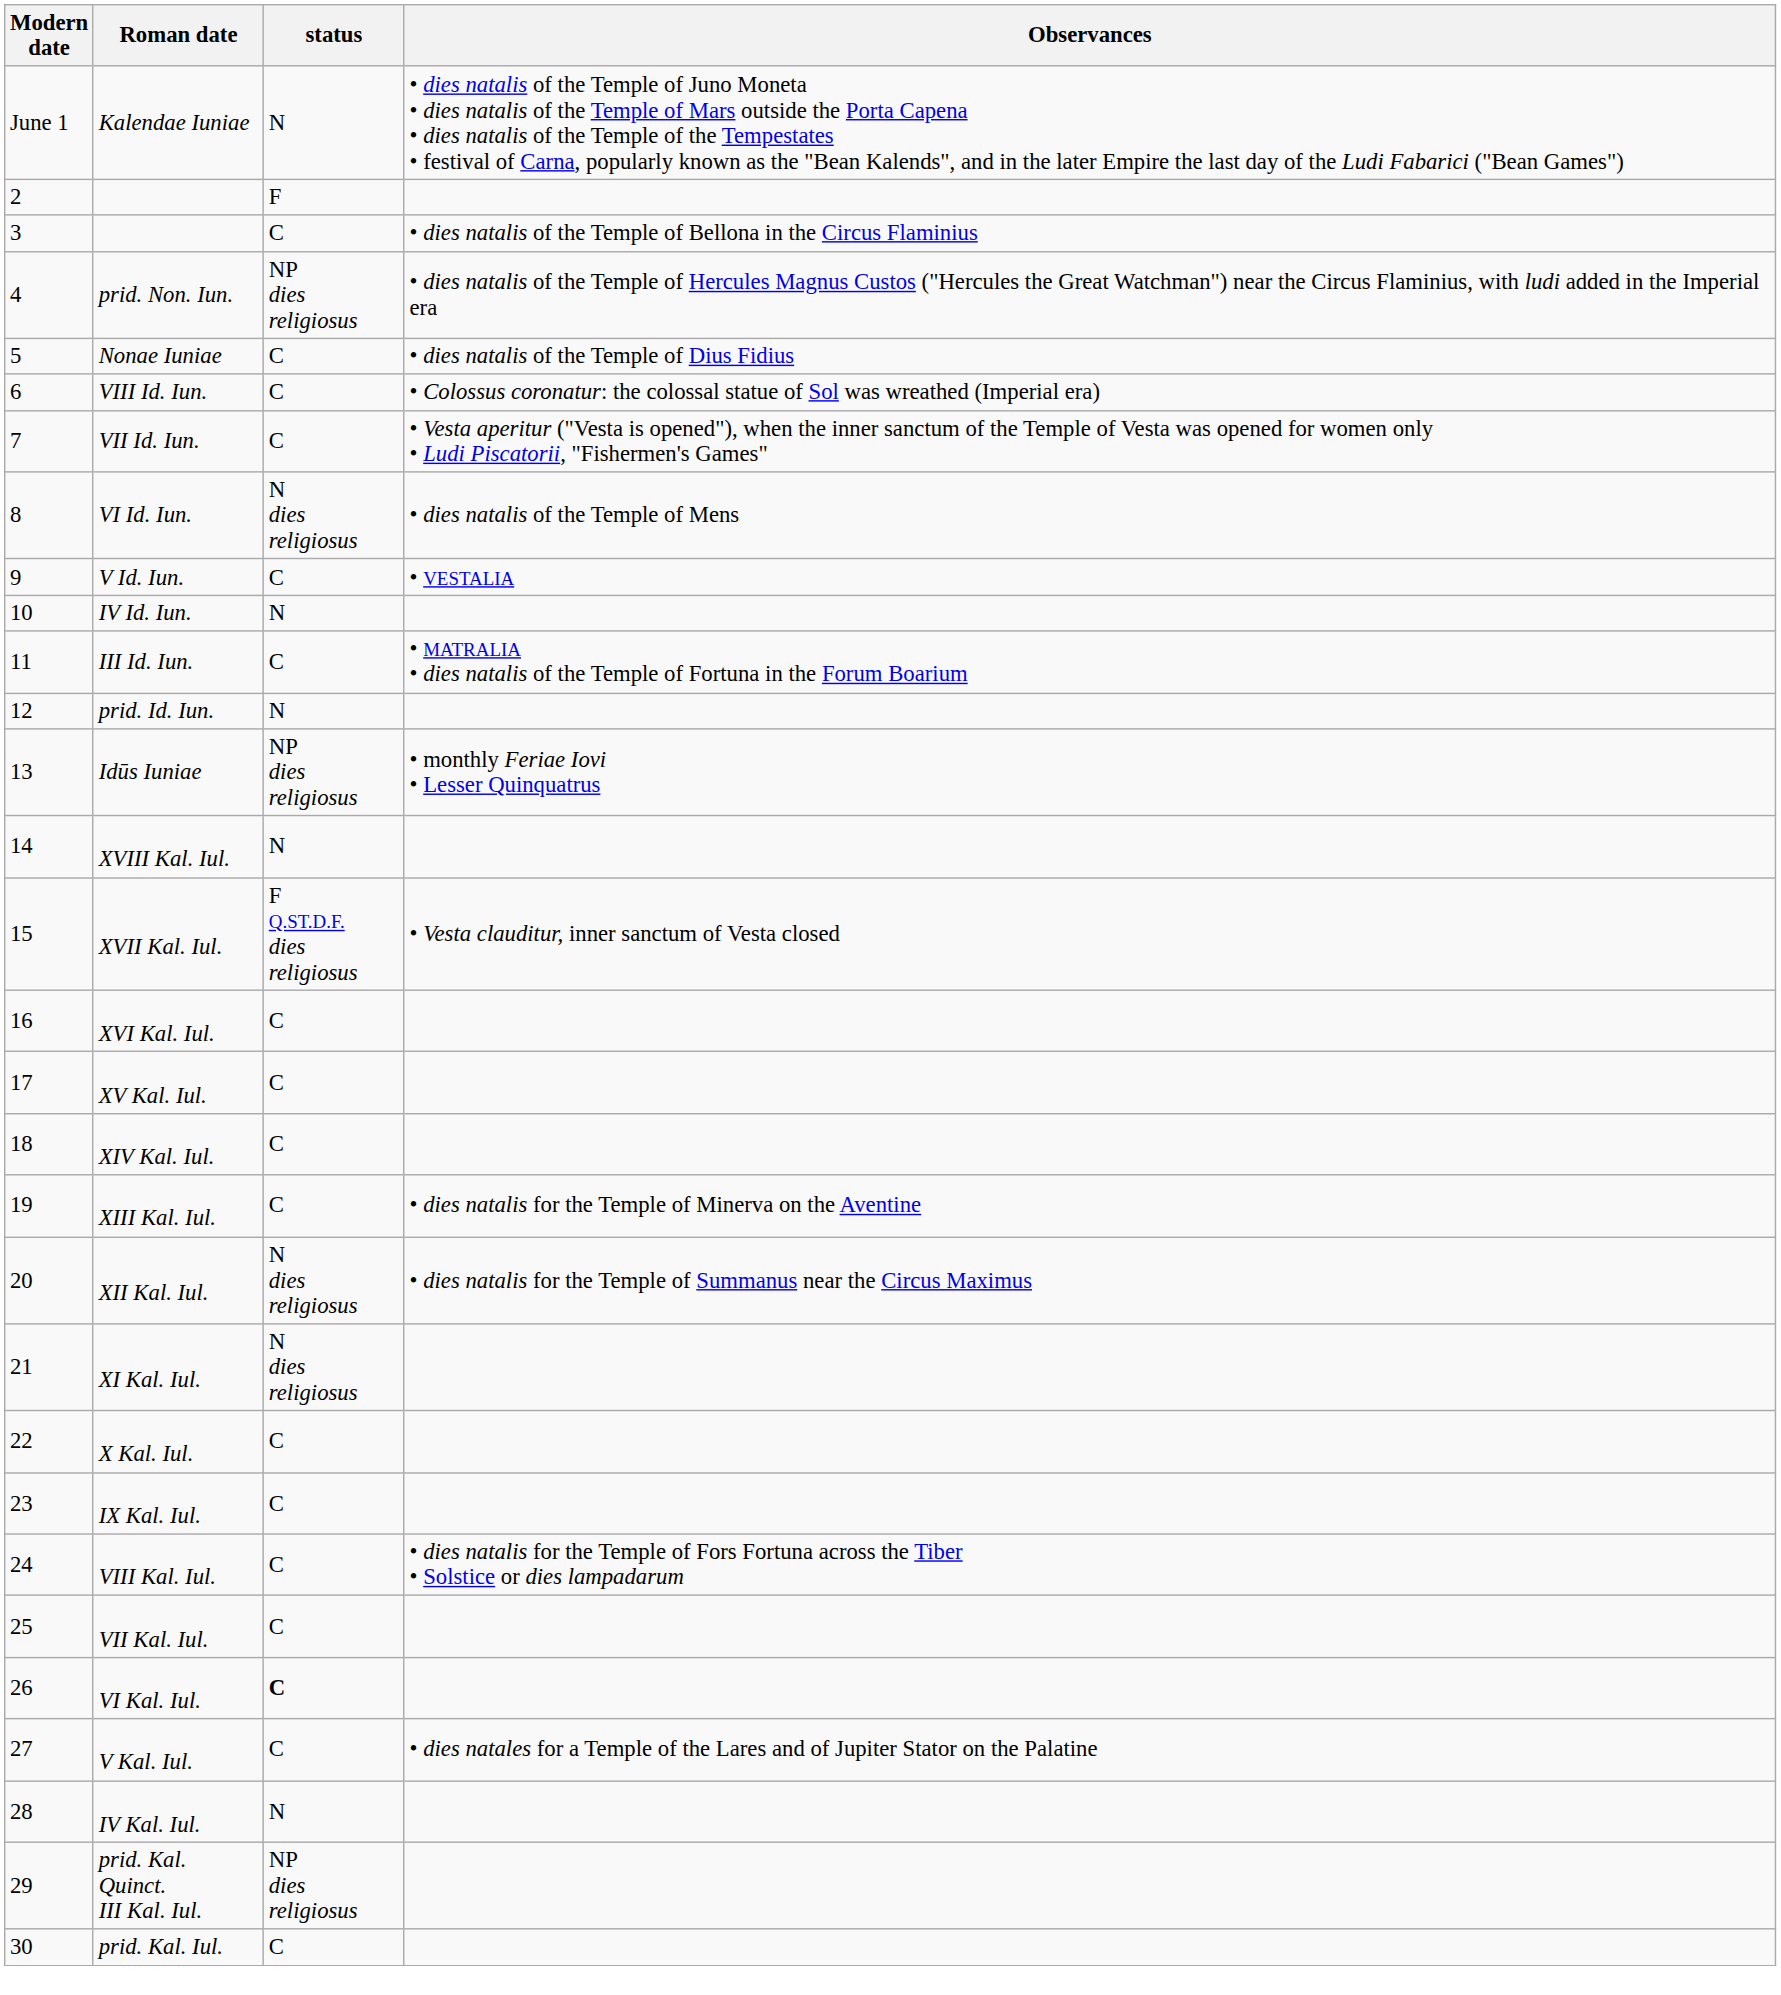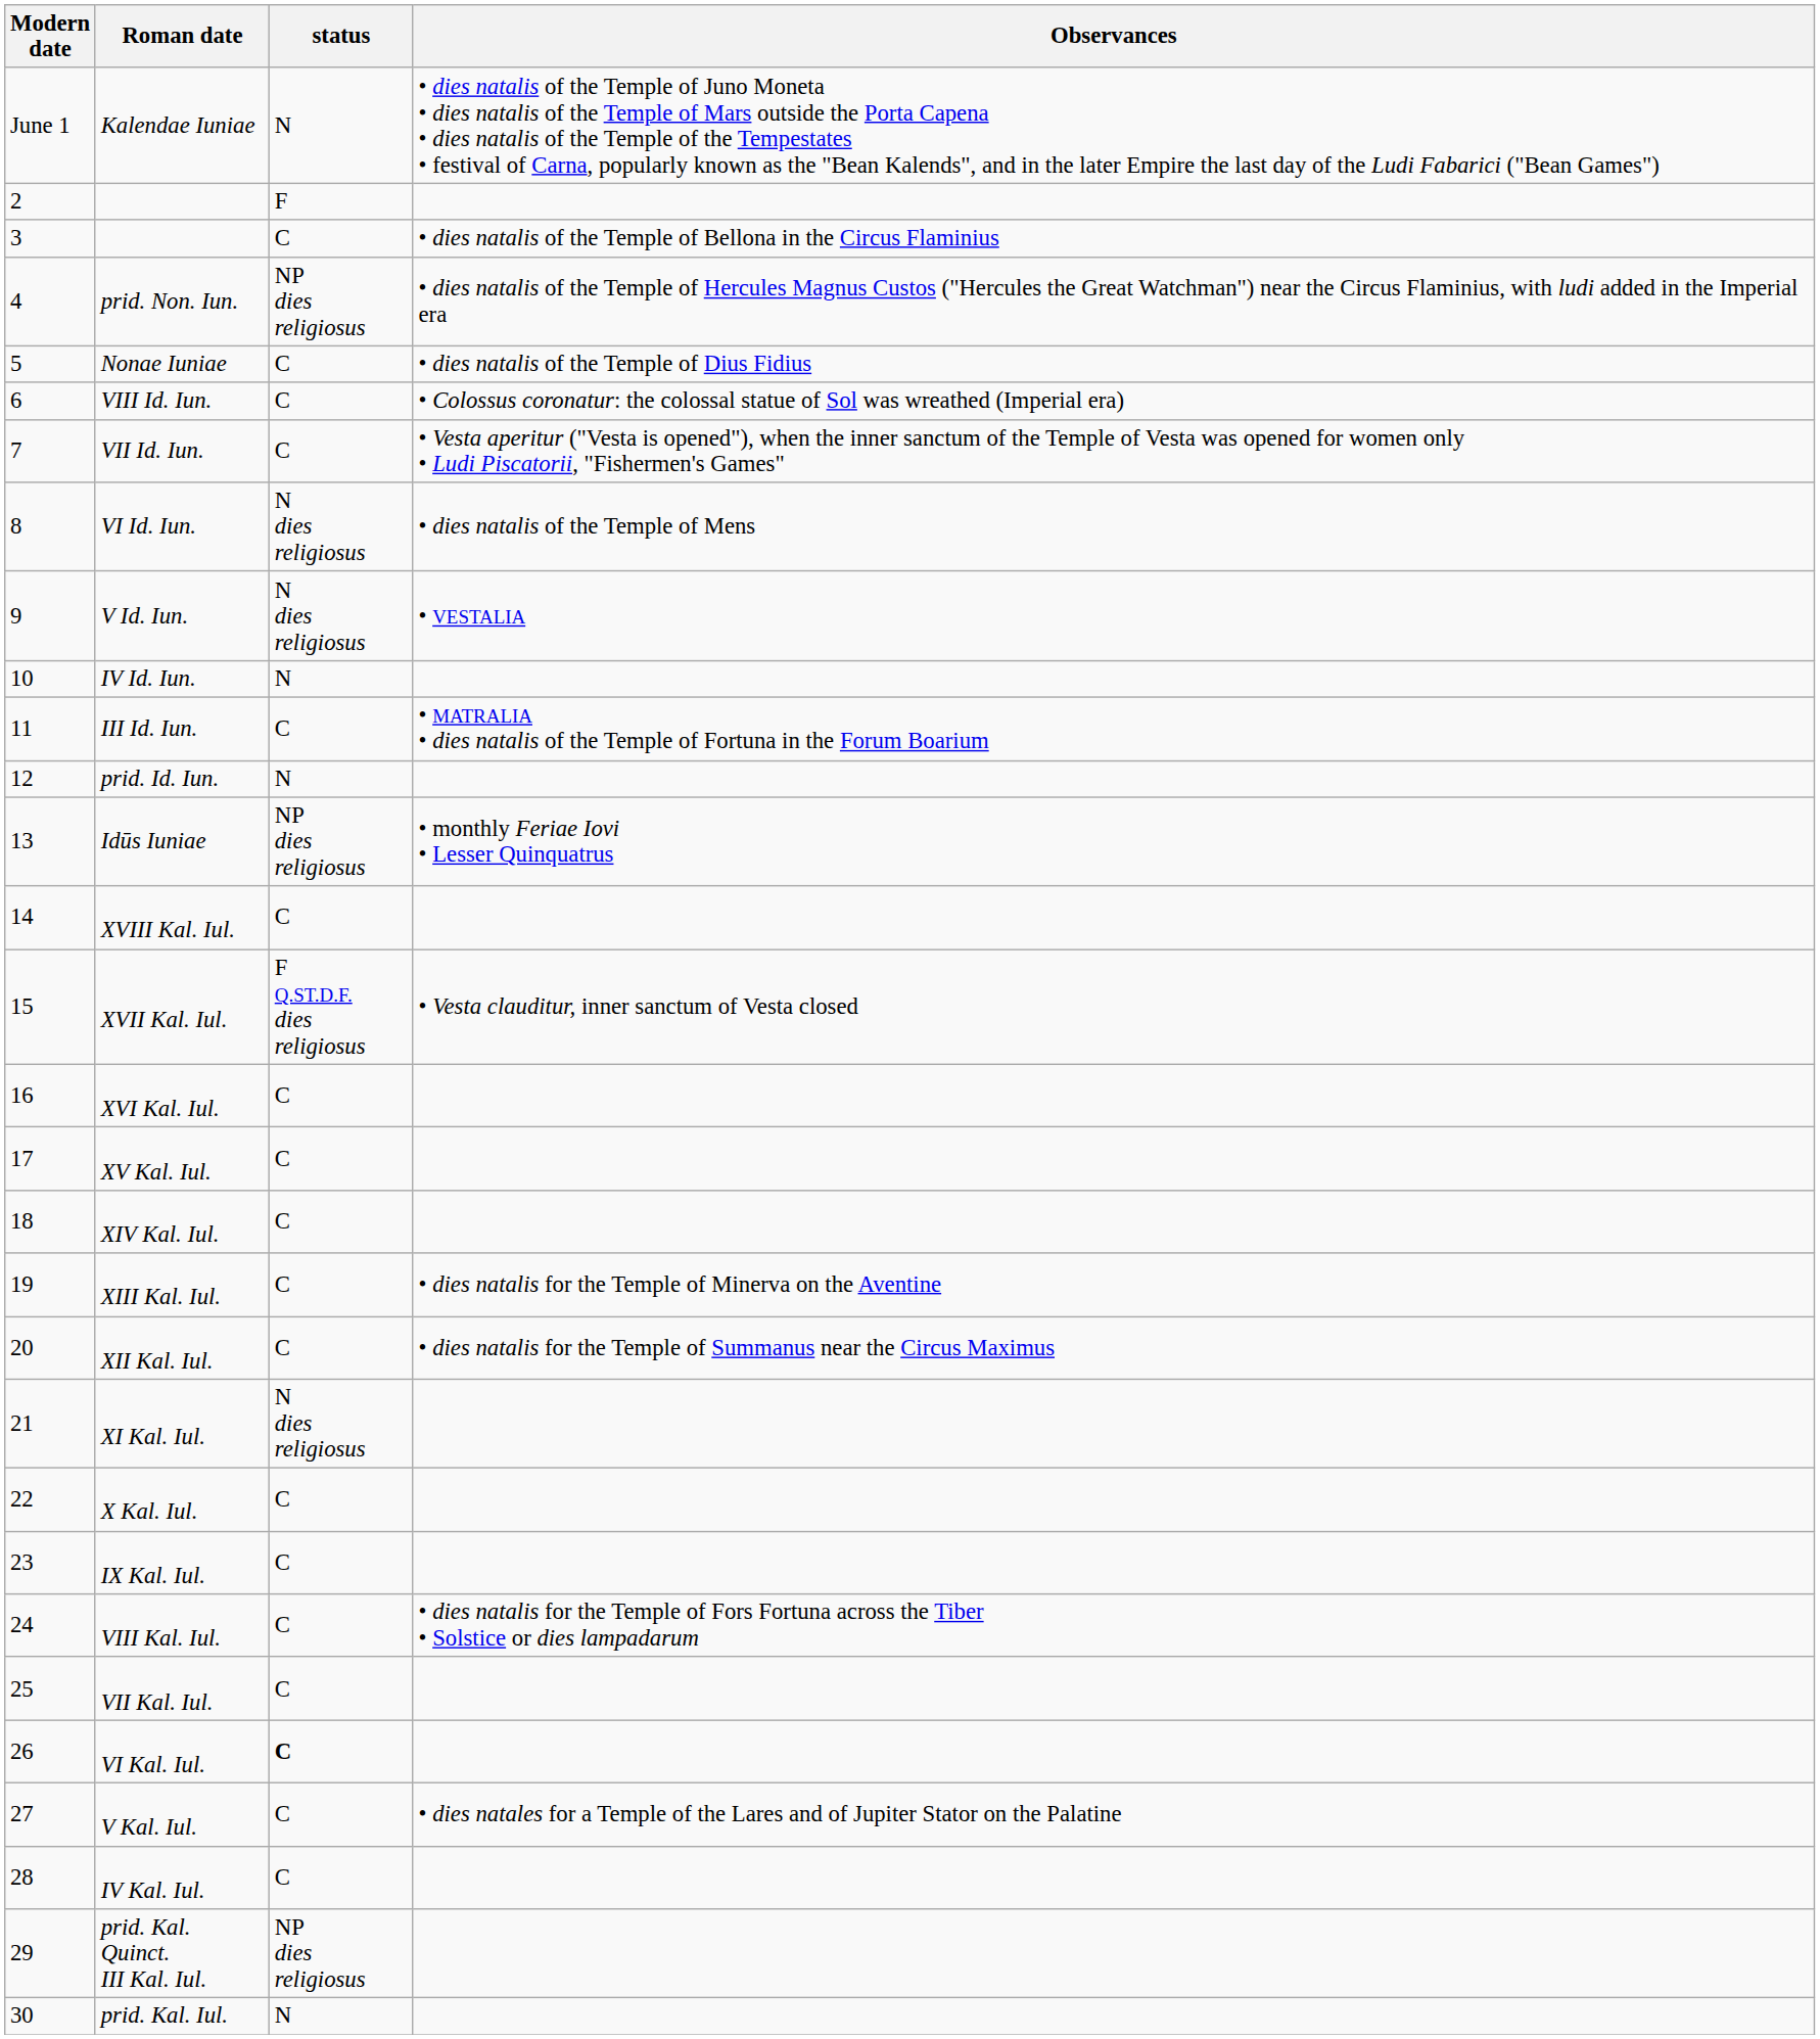V Id. Iun. | status: C -> N dies religiosus
XVIII Kal. Iul. | status: N -> C
XII Kal. Iul. | status: N dies religiosus -> C
IV Kal. Iul. | status: N -> C
prid. Kal. Iul. | status: C -> N
